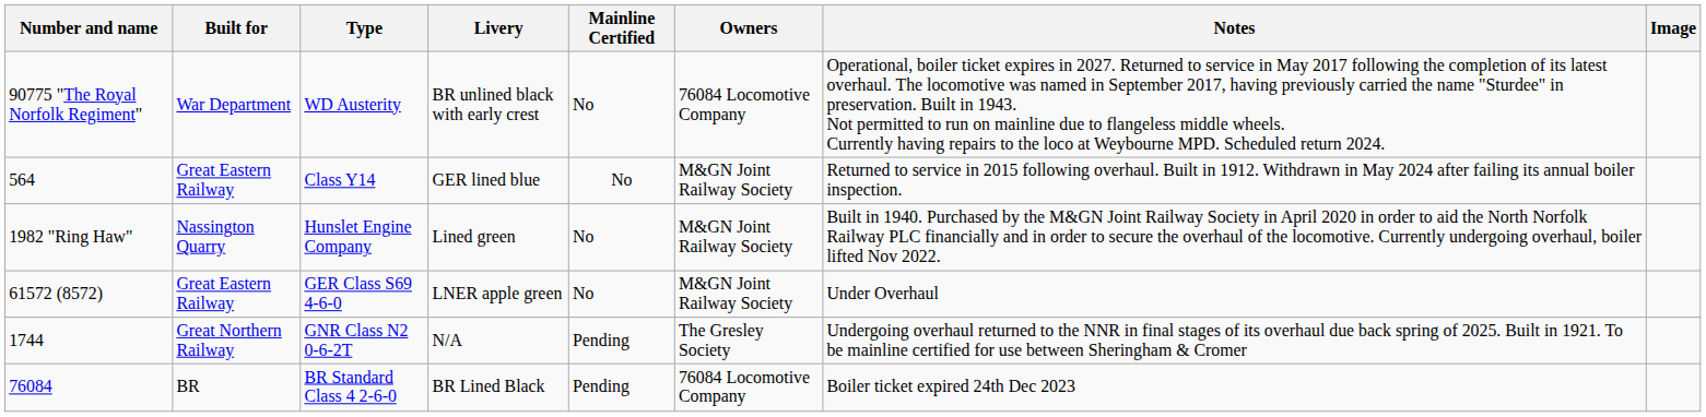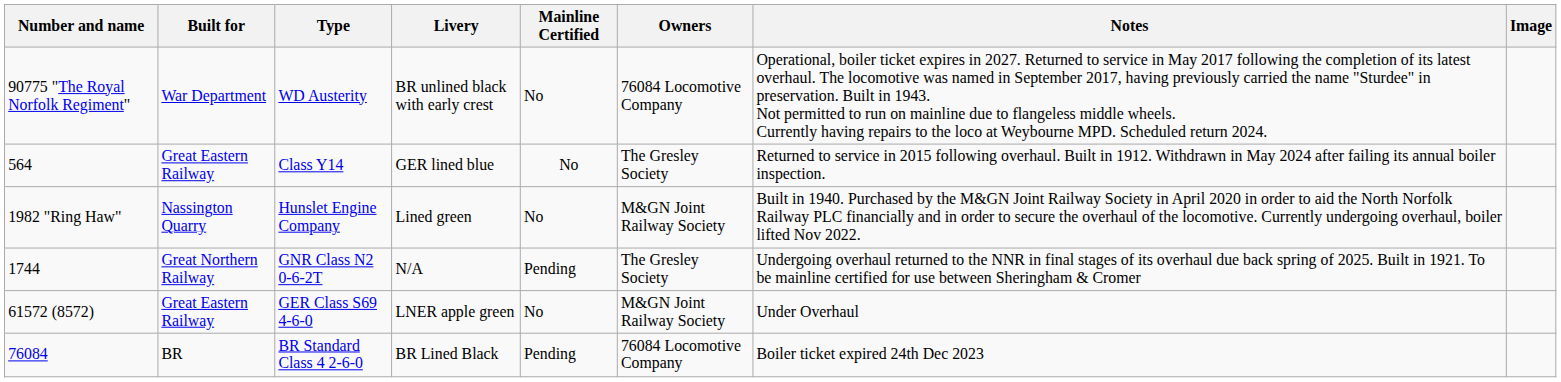Class Y14 | Owners: M&GN Joint Railway Society -> The Gresley Society
rows swapped: GNR Class N2 0-6-2T <-> GER Class S69 4-6-0
